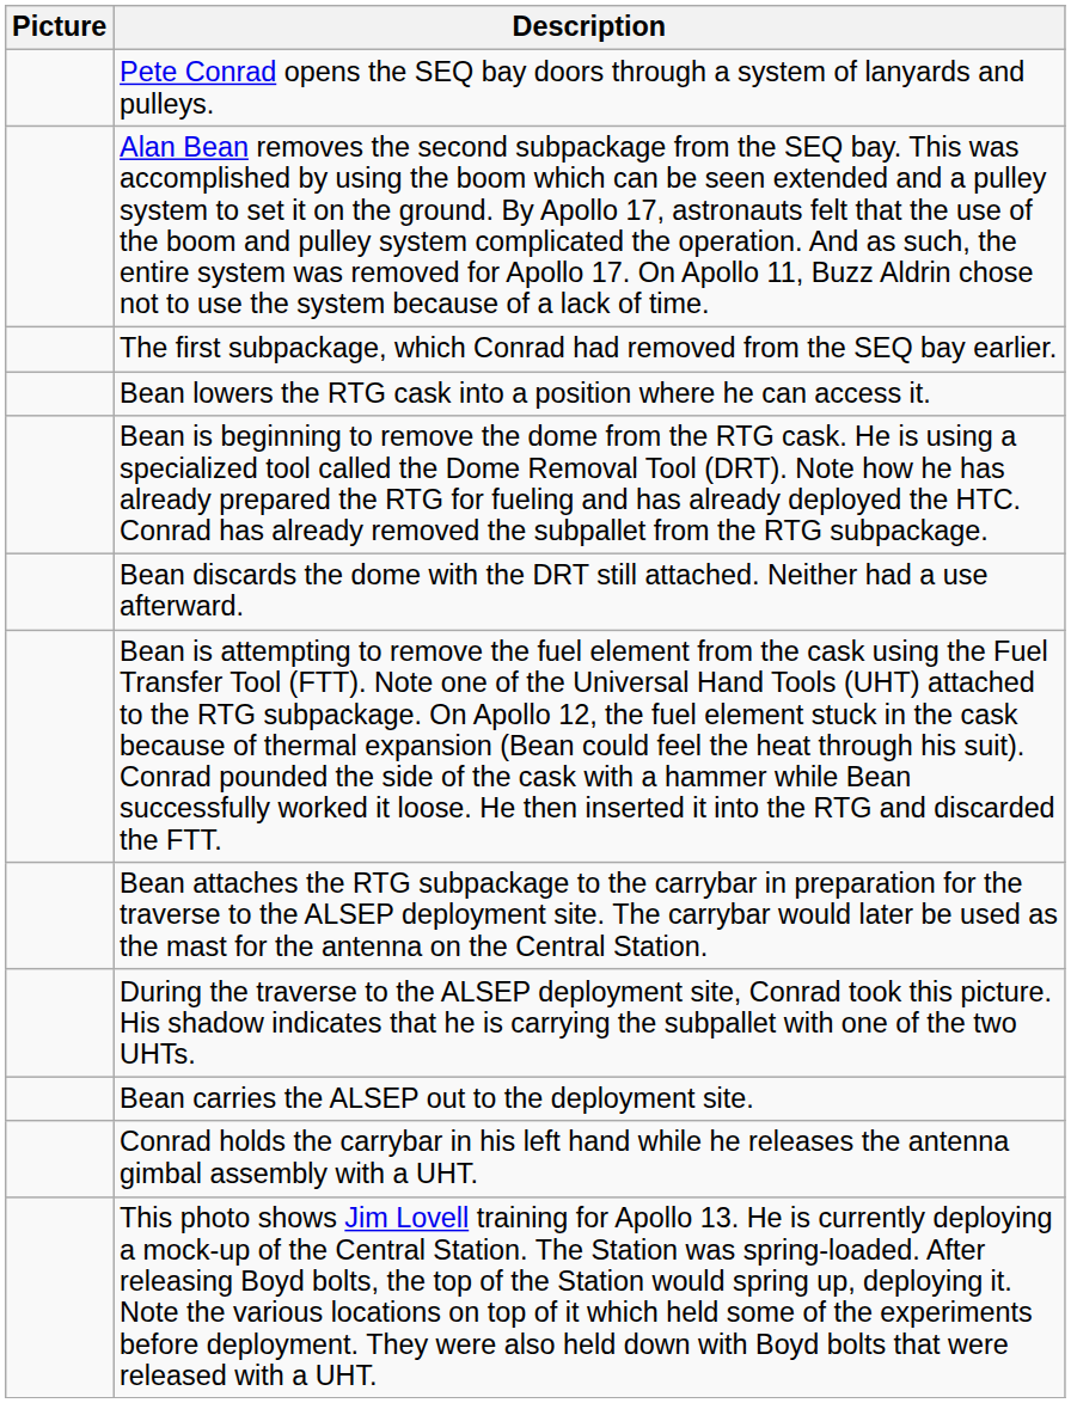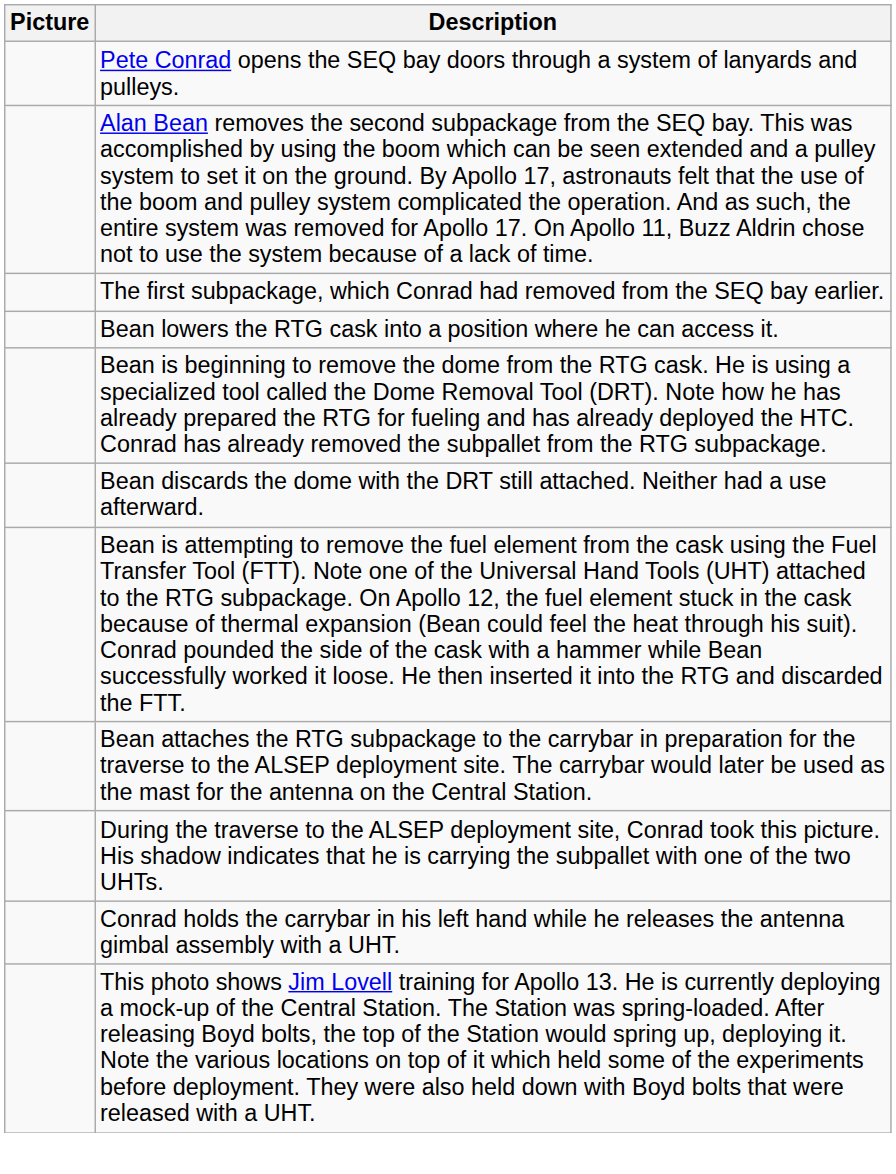- row: Bean carries the ALSEP out to the deployment site.
